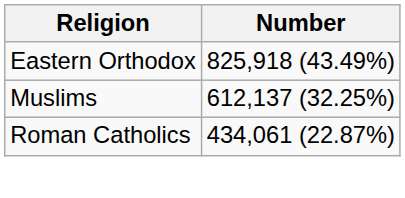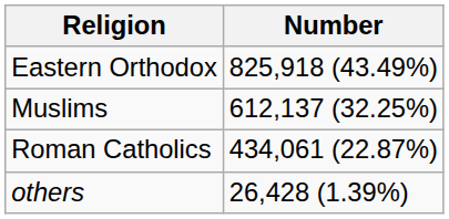+ row: others | 26,428 (1.39%)
